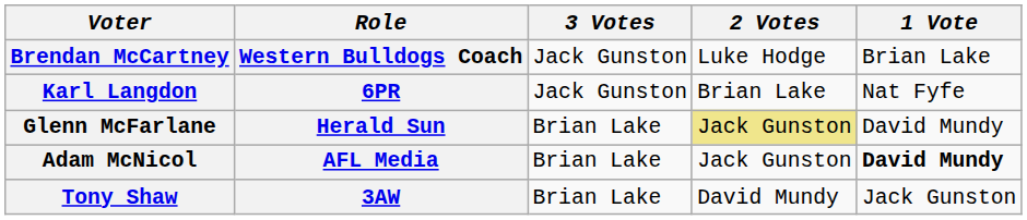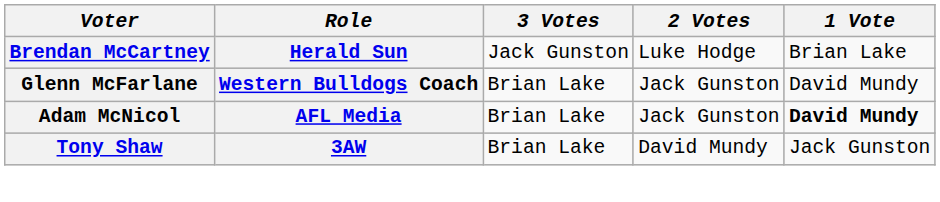Brendan McCartney | Role: Western Bulldogs Coach -> Herald Sun
- row: Karl Langdon | 6PR | Jack Gunston | Brian Lake | Nat Fyfe
Glenn McFarlane | Role: Herald Sun -> Western Bulldogs Coach
Glenn McFarlane | 2 Votes: khaki background -> no background
